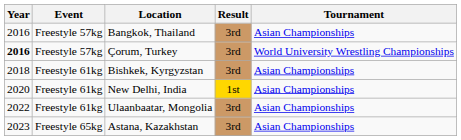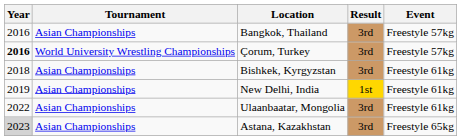columns swapped: Tournament <-> Event
New Delhi, India | Year: 2020 -> 2019
Astana, Kazakhstan | Year: no background -> lightgrey background
